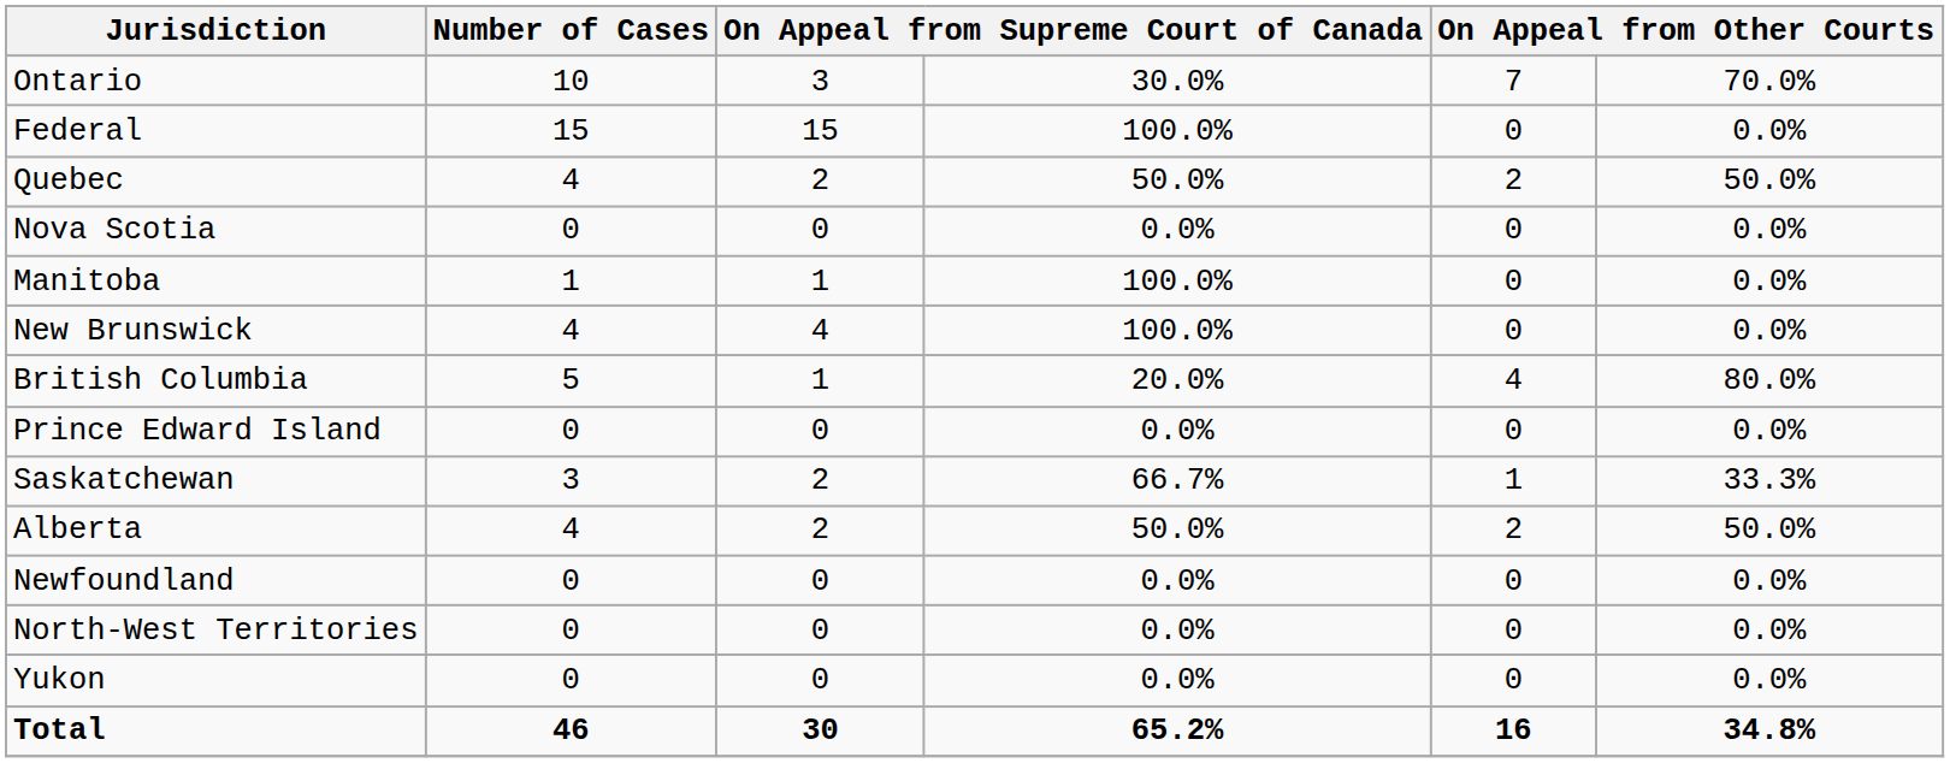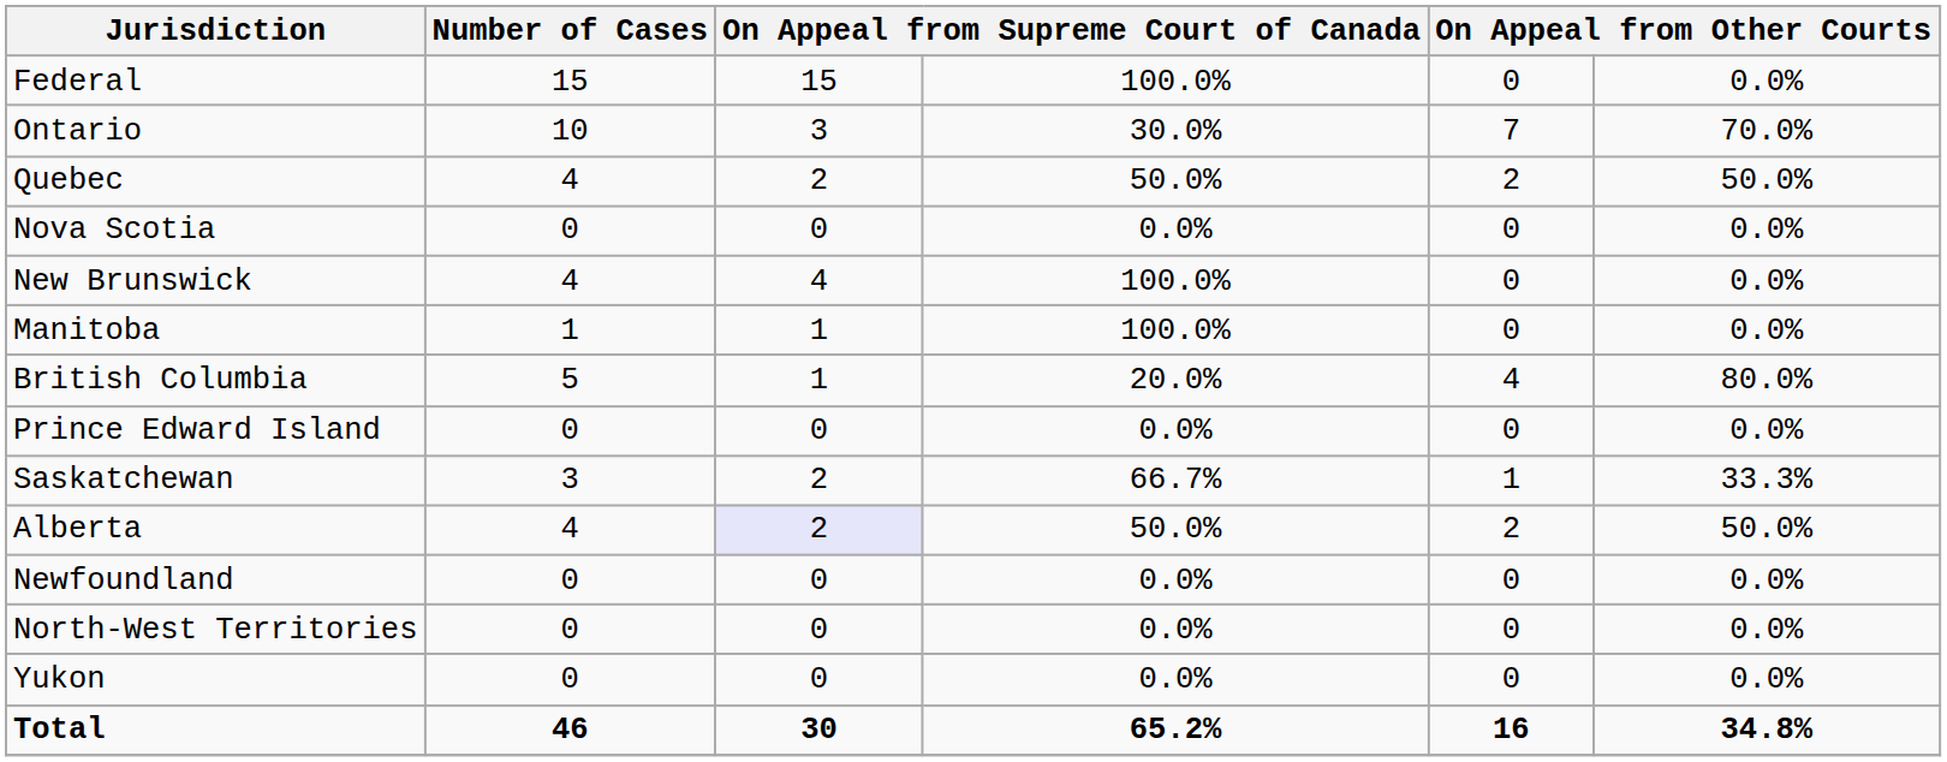rows swapped: Federal <-> Ontario
rows swapped: New Brunswick <-> Manitoba
Alberta | column 3: no background -> lavender background
